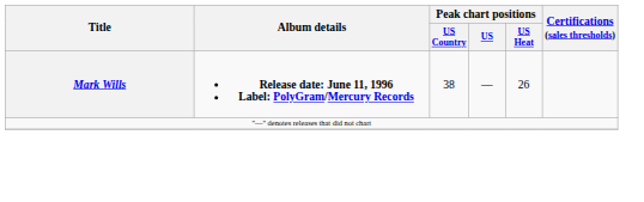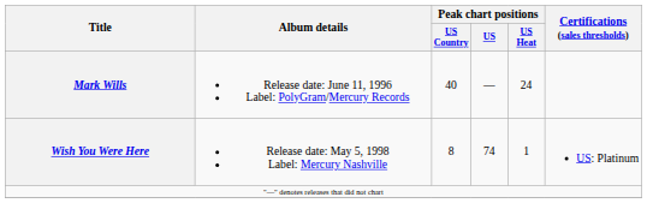Mark Wills | Album details: bold -> normal
Mark Wills | Peak chart positions / US Country: 38 -> 40
Mark Wills | Peak chart positions / US Heat: 26 -> 24
+ row: Wish You Were Here | Release date: May 5, 1998 Label: Mercury Nashville | 8 | 74 | 1 | US: Platinum
